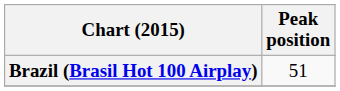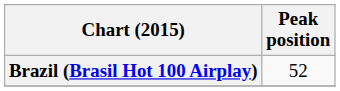Brazil (Brasil Hot 100 Airplay) | Peak position: 51 -> 52
